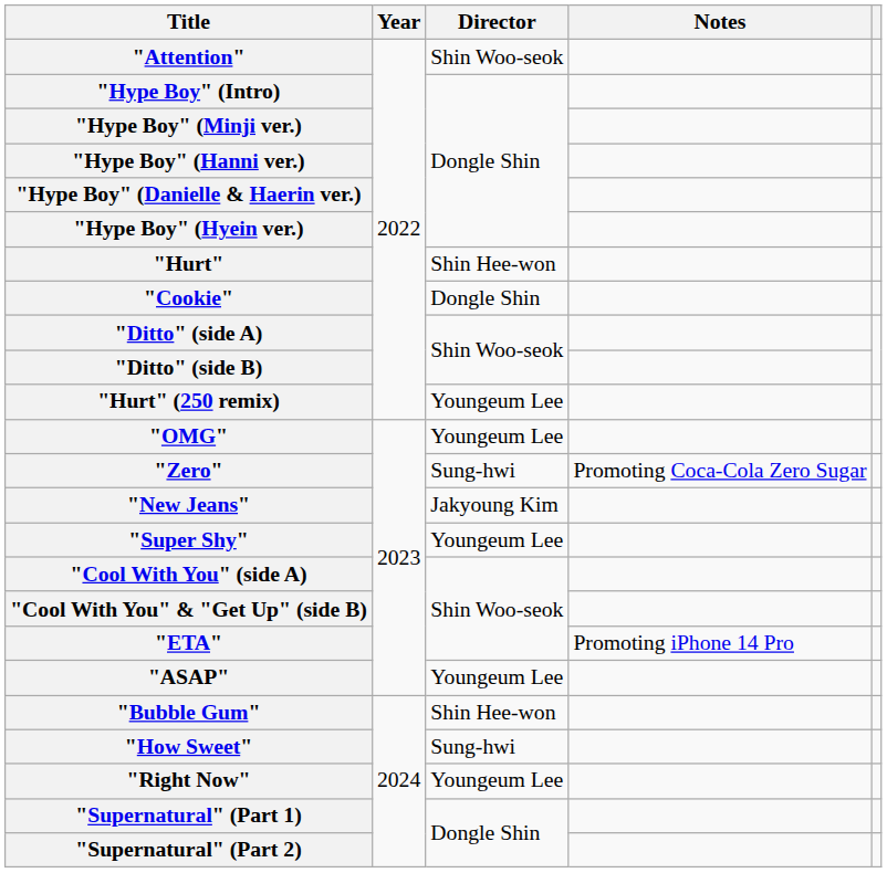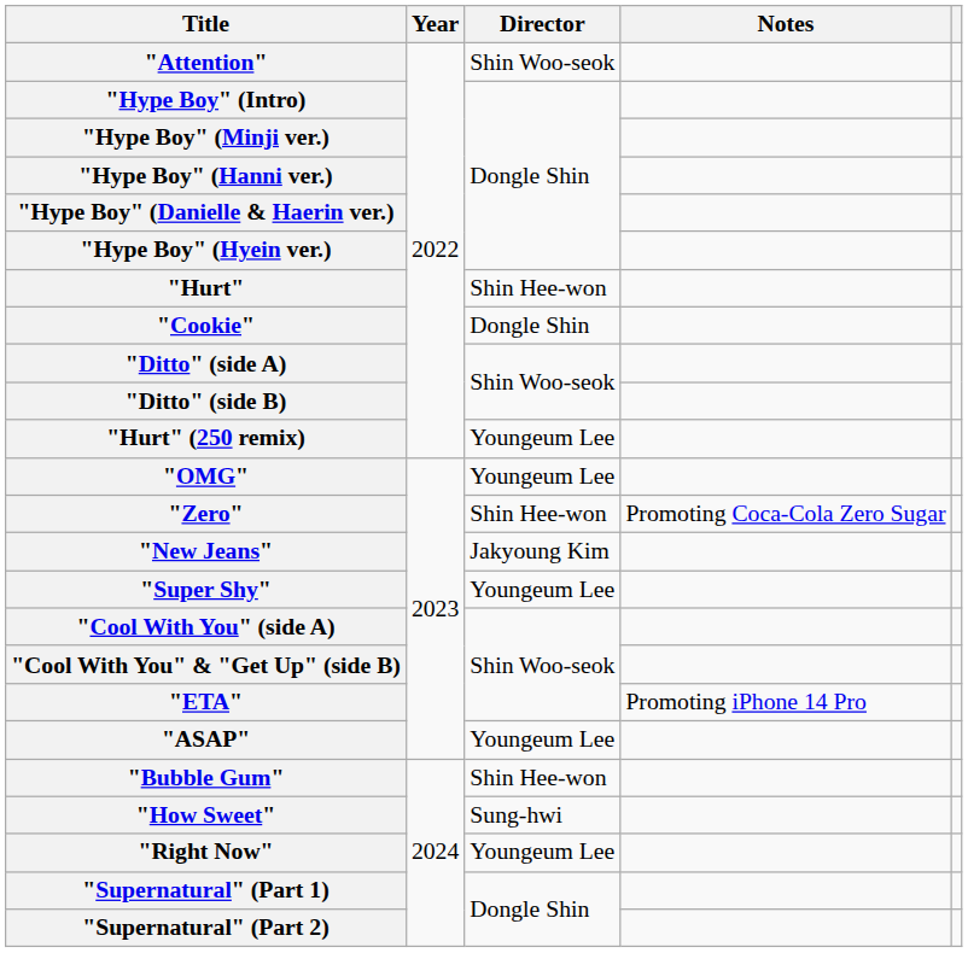"Zero" | Director: Sung-hwi -> Shin Hee-won
